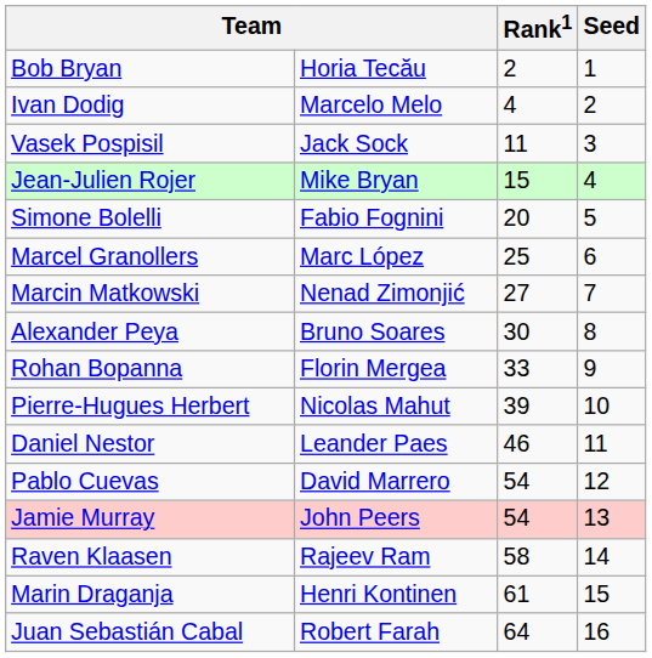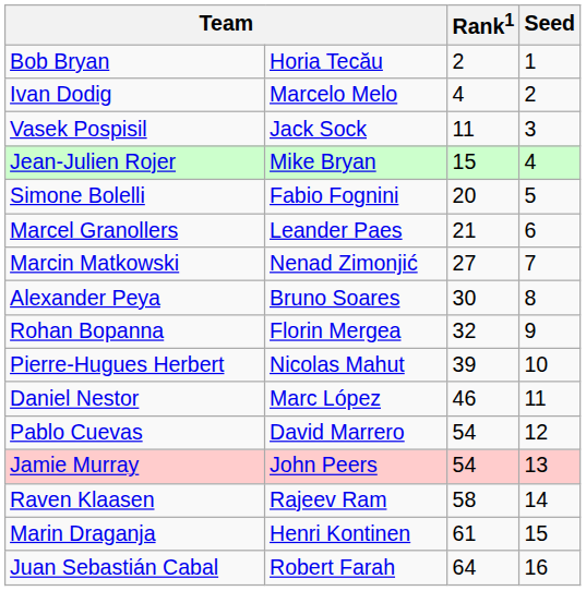Marcel Granollers | column 2: Marc López -> Leander Paes
Marcel Granollers | Rank1: 25 -> 21
Rohan Bopanna | Rank1: 33 -> 32
Daniel Nestor | column 2: Leander Paes -> Marc López
